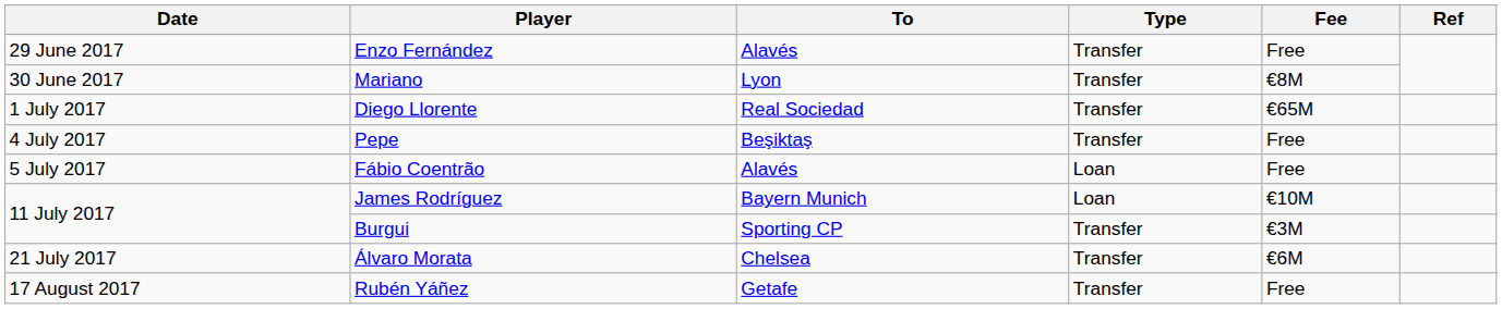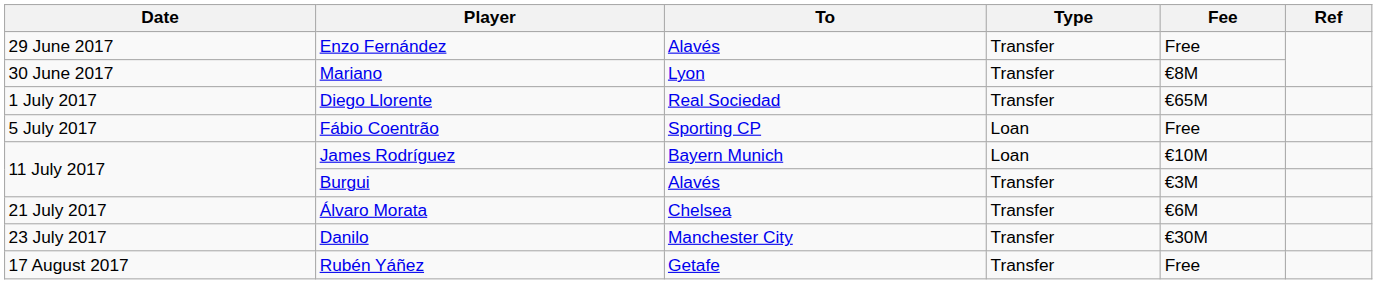- row: 4 July 2017 | Pepe | Beşiktaş | Transfer | Free
Fábio Coentrão | To: Alavés -> Sporting CP
Burgui | To: Sporting CP -> Alavés
+ row: 23 July 2017 | Danilo | Manchester City | Transfer | €30M
